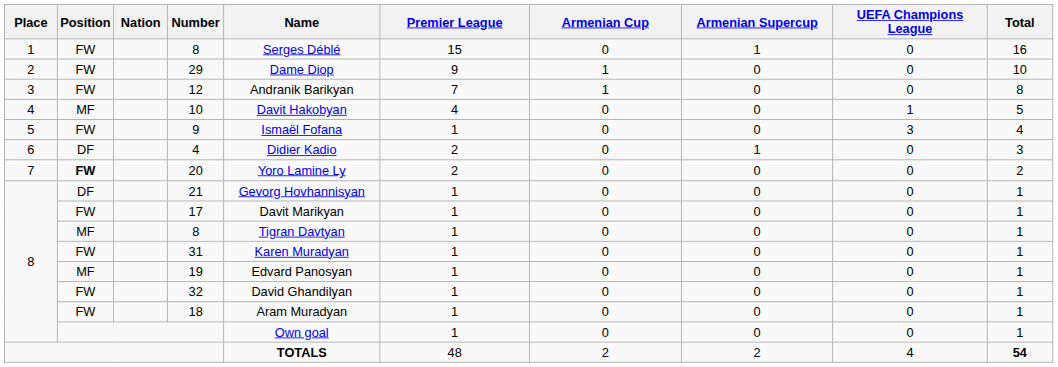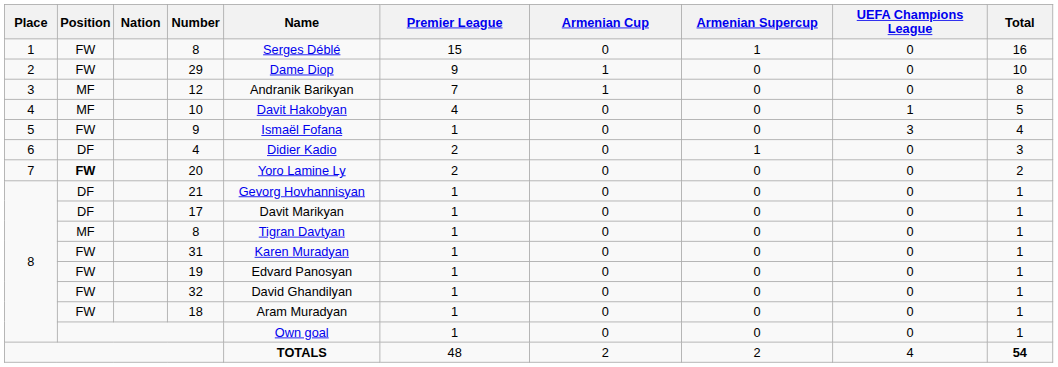12 | Position: FW -> MF
17 | Position: FW -> DF
19 | Position: MF -> FW
